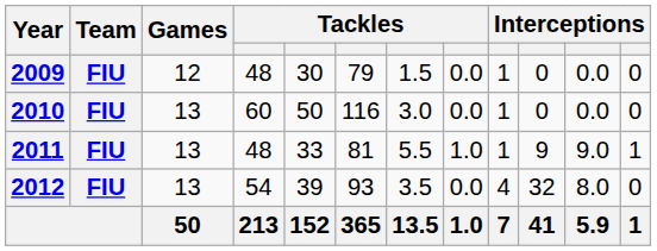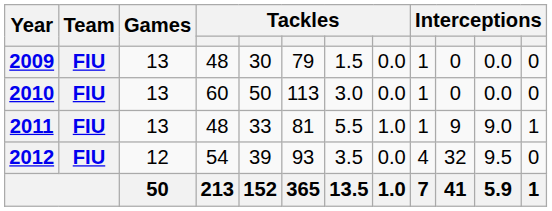2009 | Games: 12 -> 13
2010 | column 6: 116 -> 113
2012 | Games: 13 -> 12
2012 | column 11: 8.0 -> 9.5
